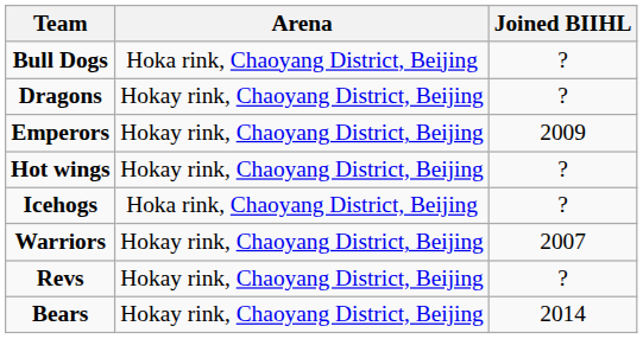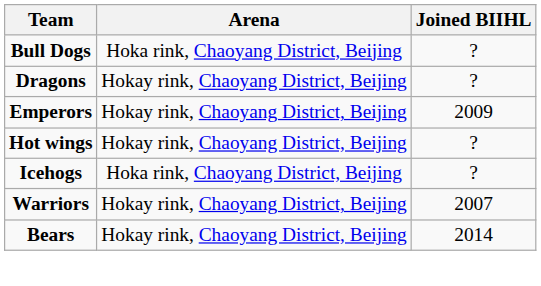- row: Revs | Hokay rink, Chaoyang District, Beijing | ?
